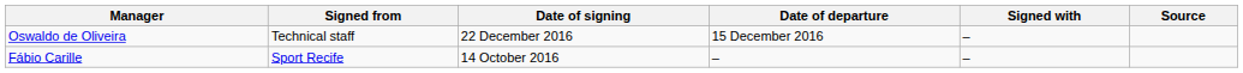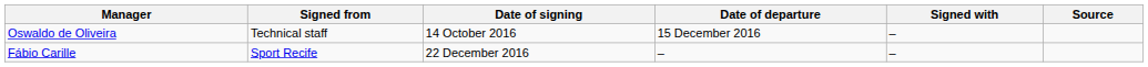Oswaldo de Oliveira | Date of signing: 22 December 2016 -> 14 October 2016
Fábio Carille | Date of signing: 14 October 2016 -> 22 December 2016
